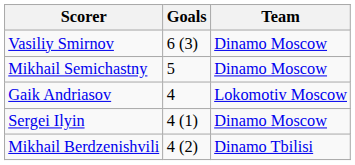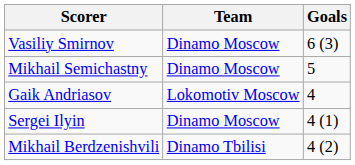columns swapped: Team <-> Goals
